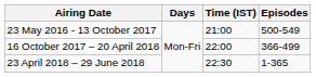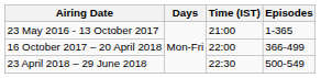23 May 2016 - 13 October 2017 | Episodes: 500-549 -> 1-365
23 April 2018 – 29 June 2018 | Episodes: 1-365 -> 500-549
